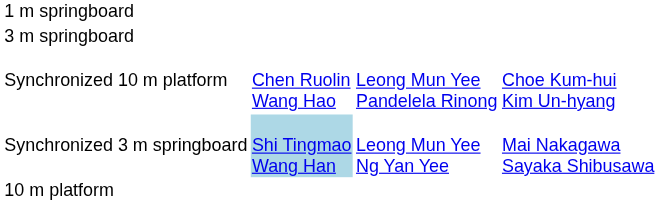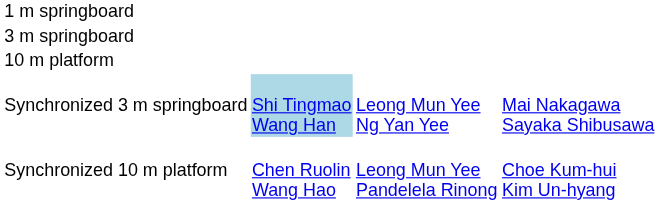rows swapped: 10 m platform <-> Synchronized 10 m platform
